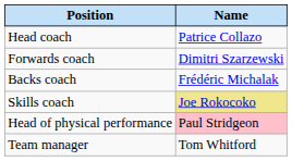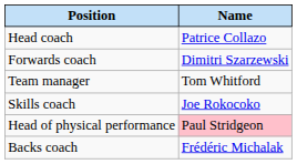rows swapped: Backs coach <-> Team manager
Skills coach | Name: khaki background -> no background
